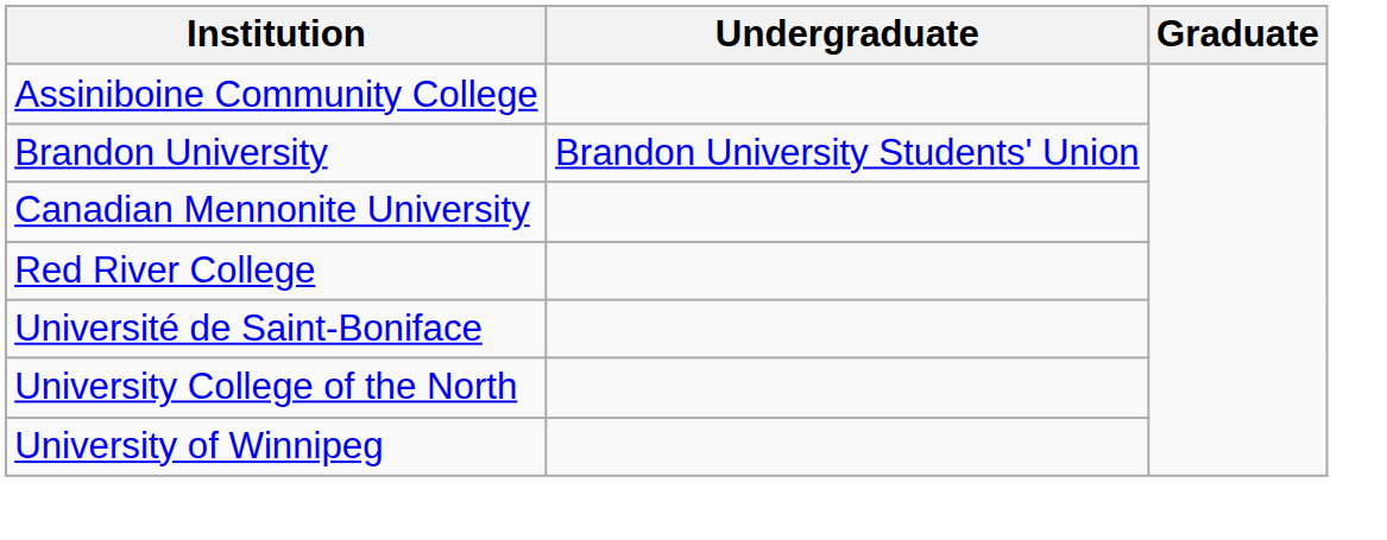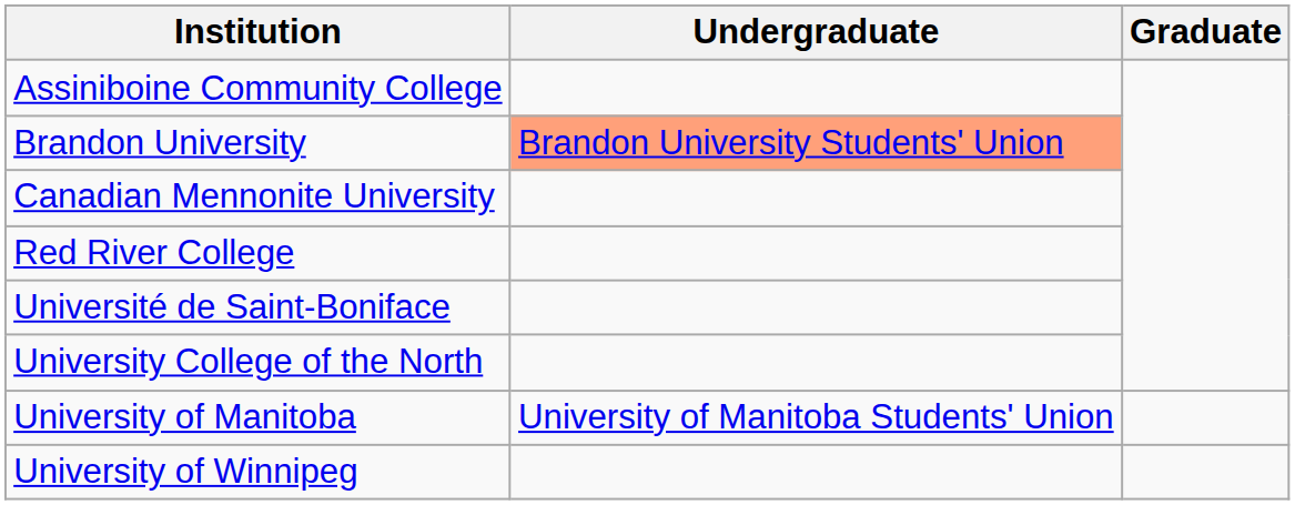Brandon University | Undergraduate: no background -> lightsalmon background
+ row: University of Manitoba | University of Manitoba Students' Union
